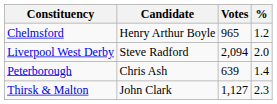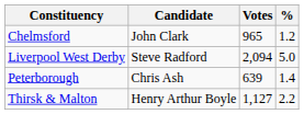Chelmsford | Candidate: Henry Arthur Boyle -> John Clark
Liverpool West Derby | %: 2.0 -> 5.0
Thirsk & Malton | Candidate: John Clark -> Henry Arthur Boyle
Thirsk & Malton | %: 2.3 -> 2.2
